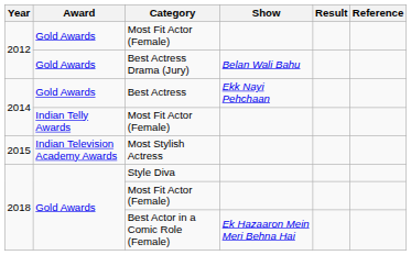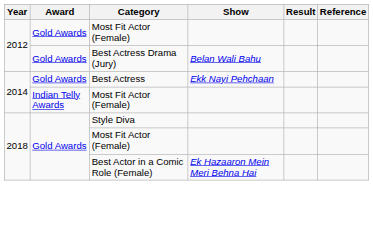- row: 2015 | Indian Television Academy Awards | Most Stylish Actress
